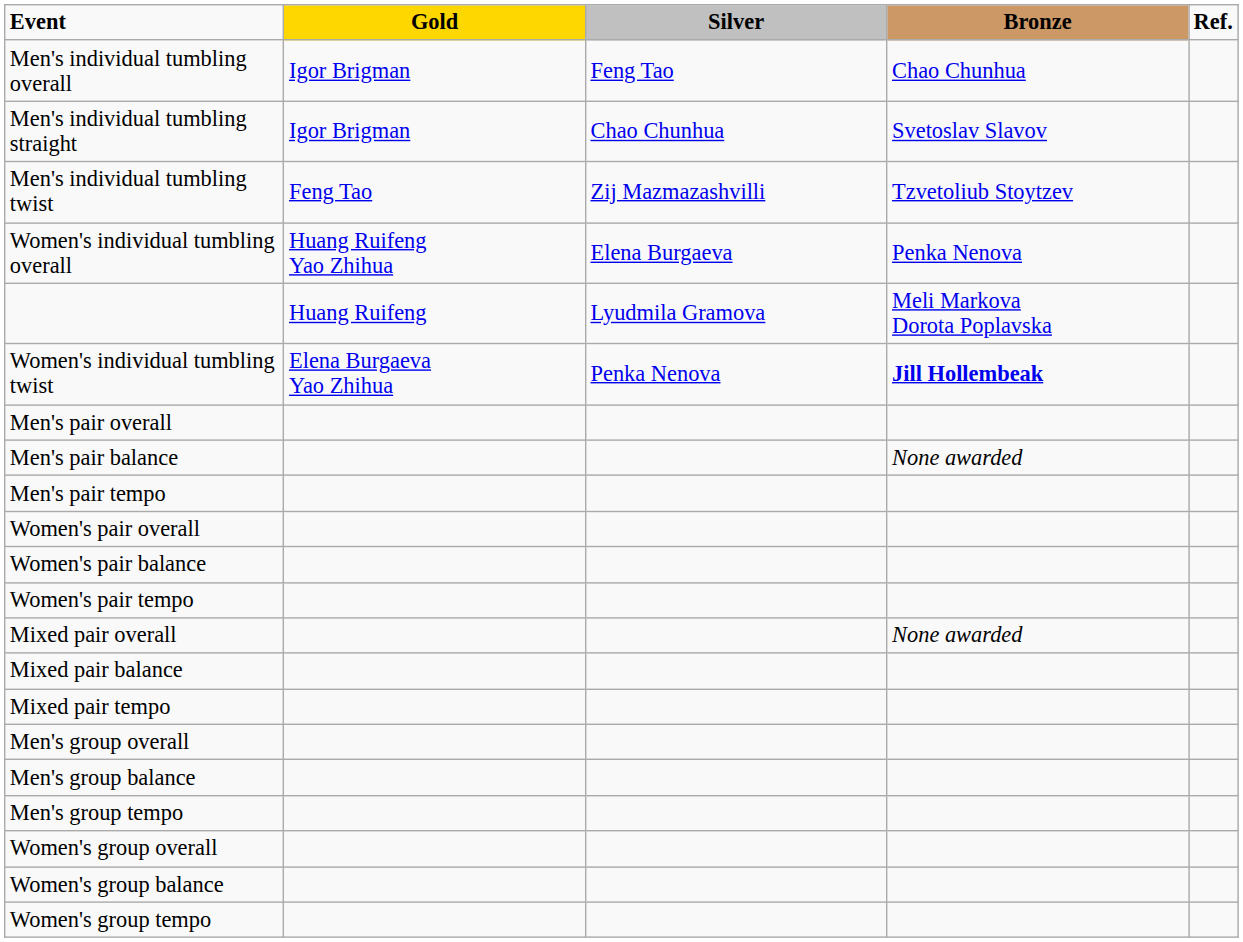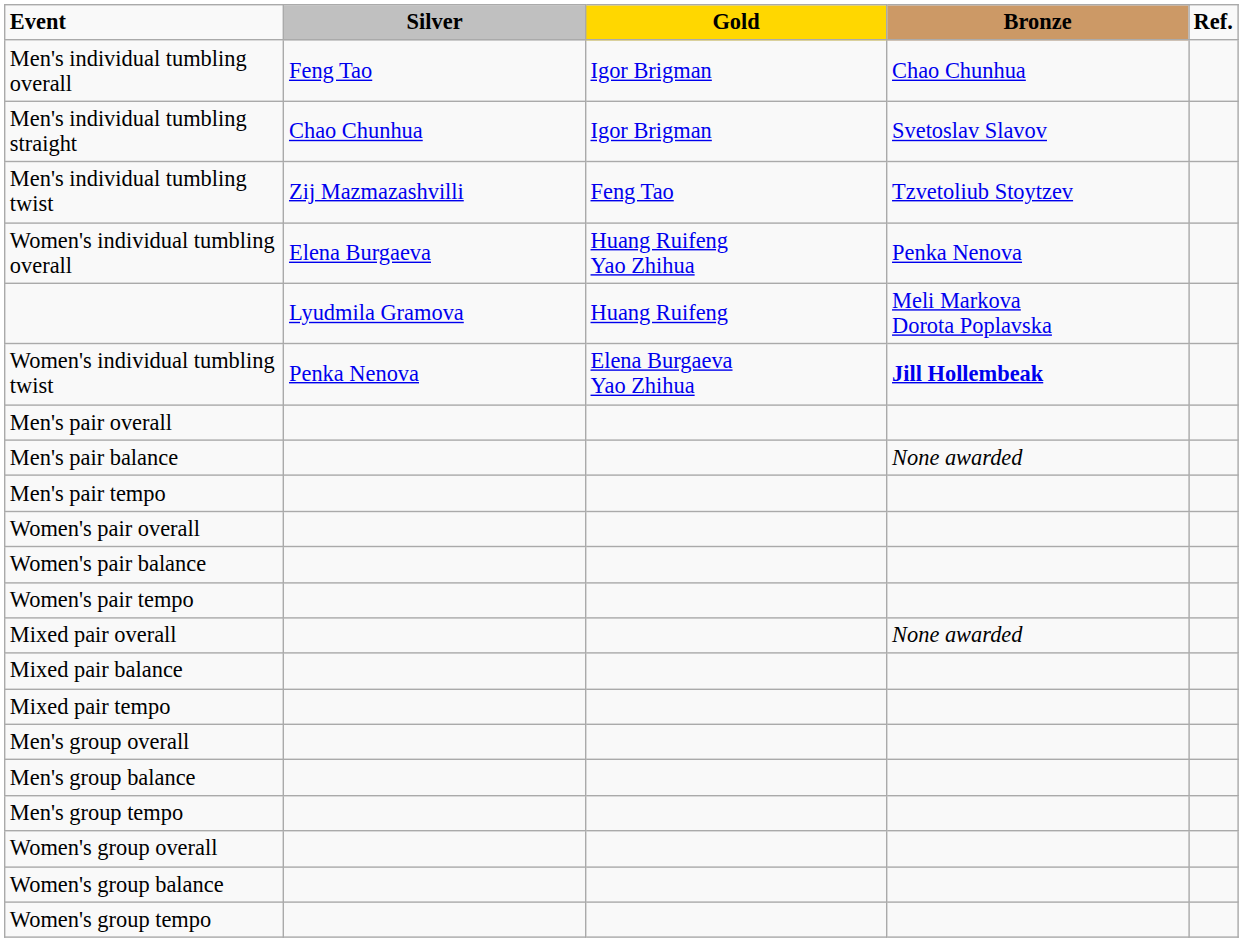columns swapped: Gold <-> Silver
